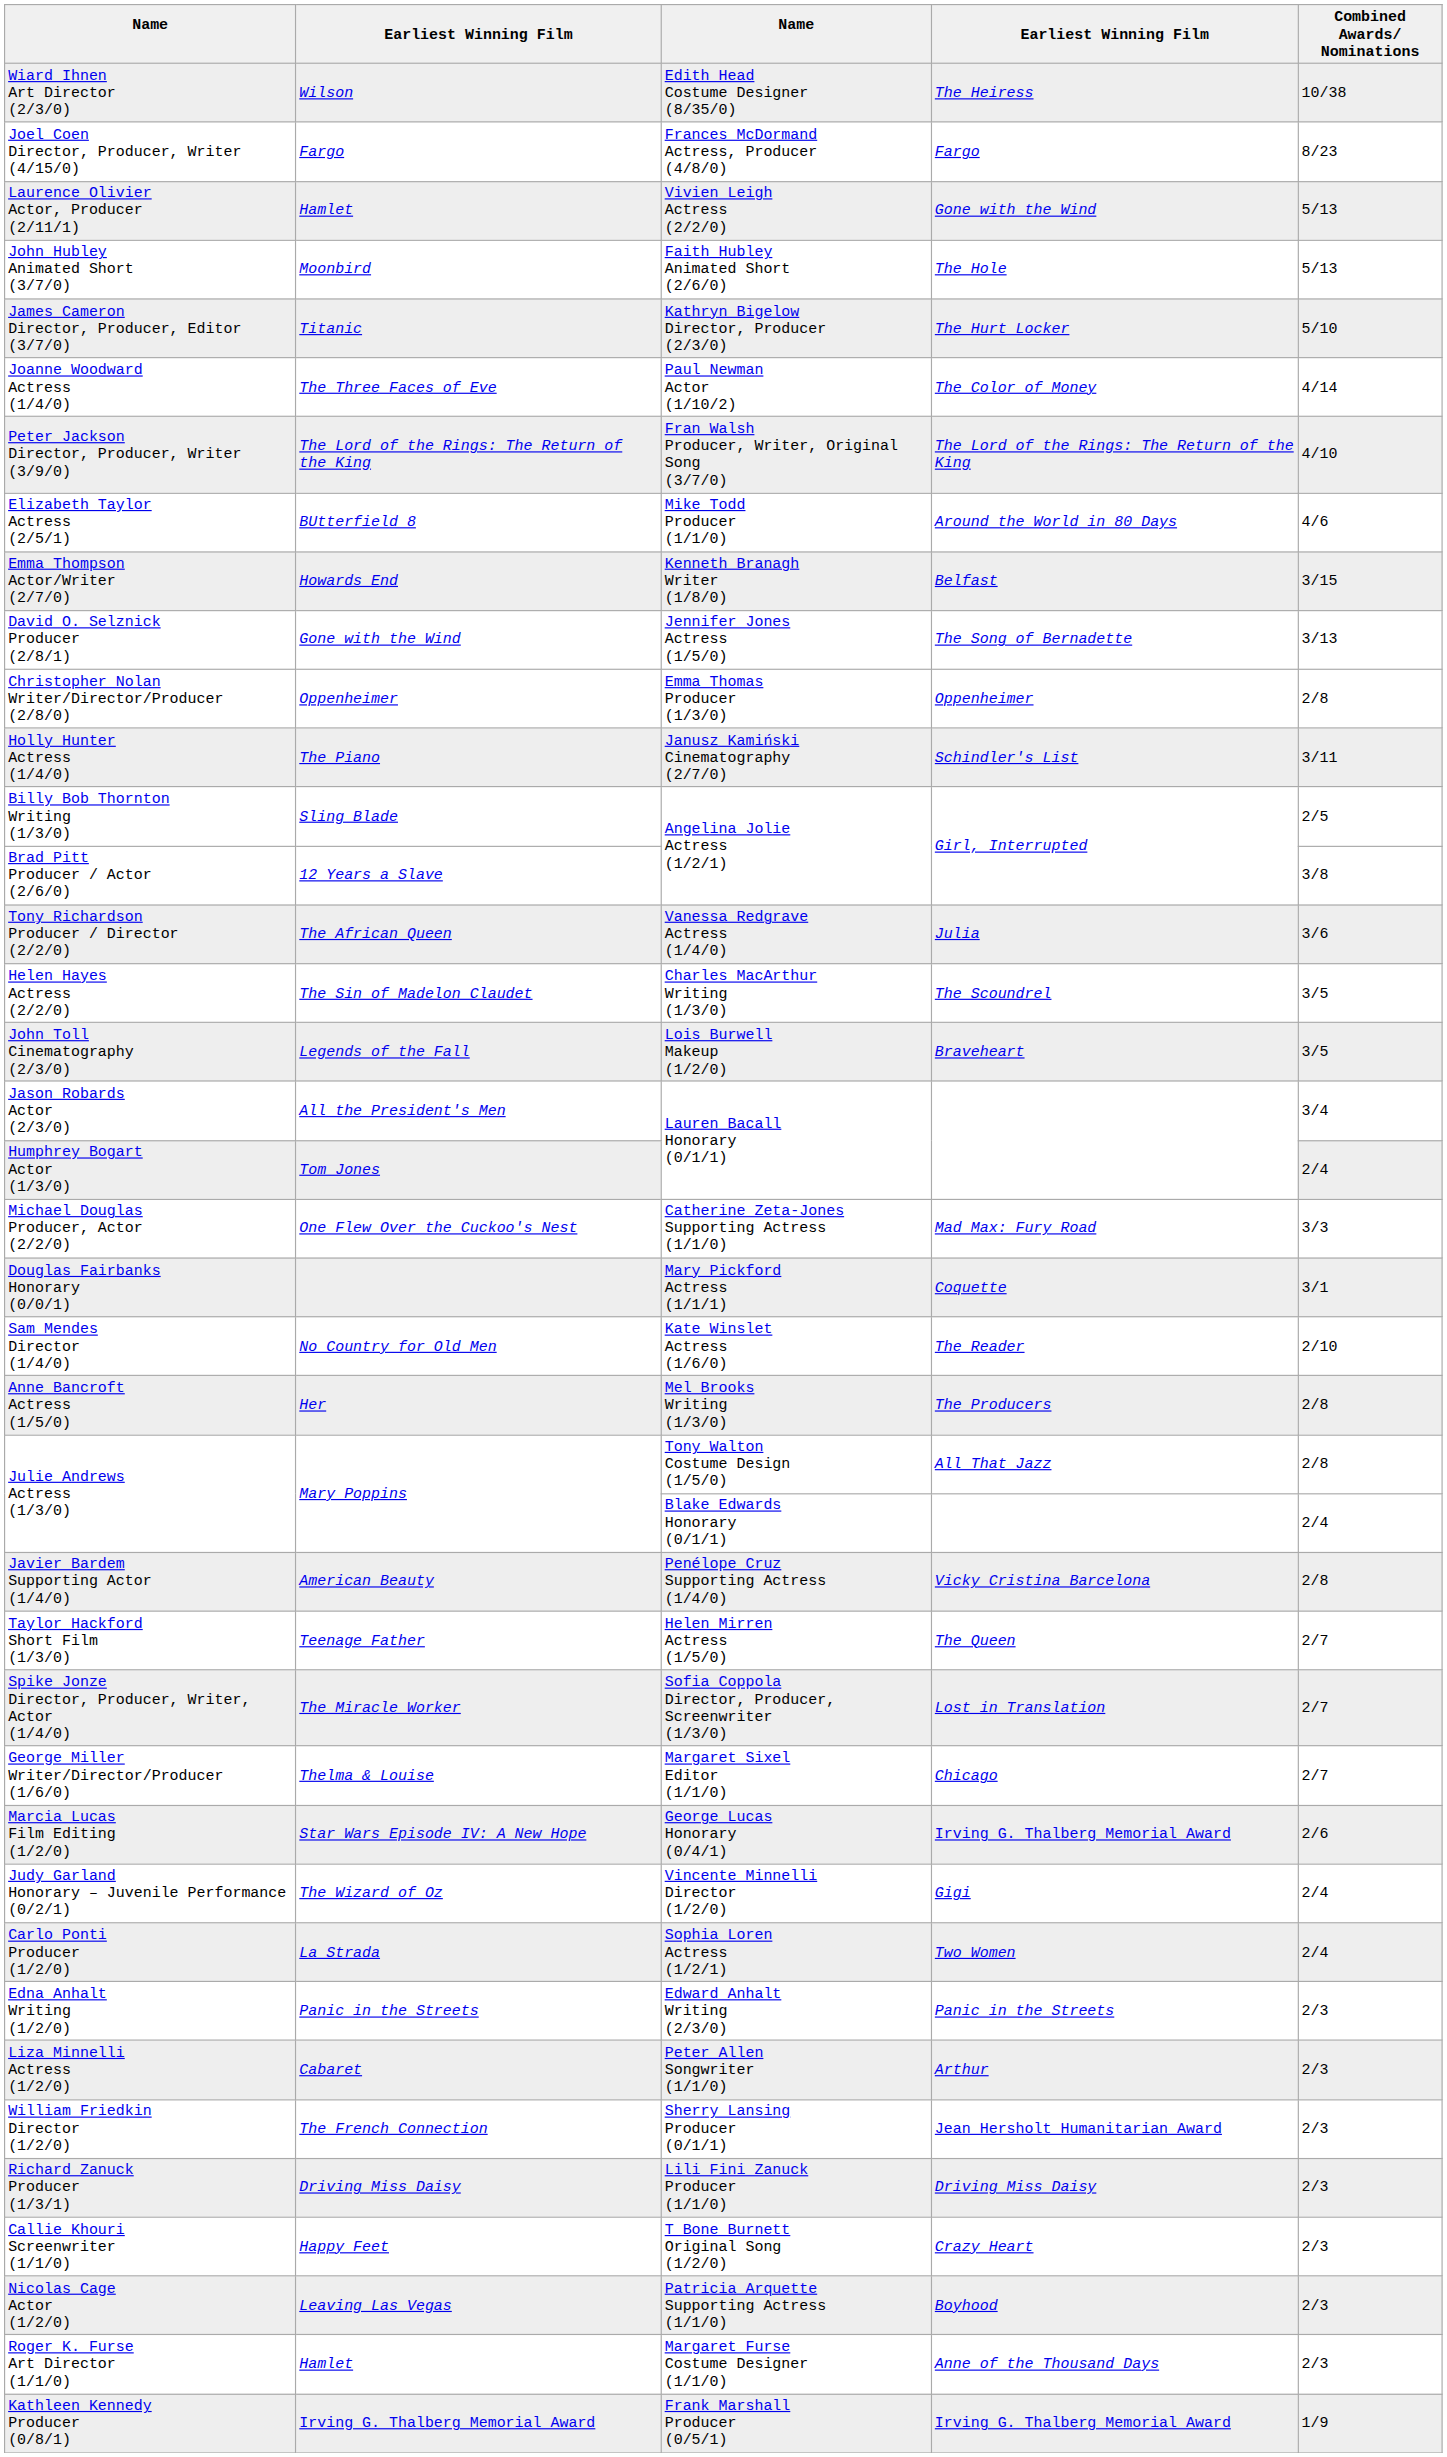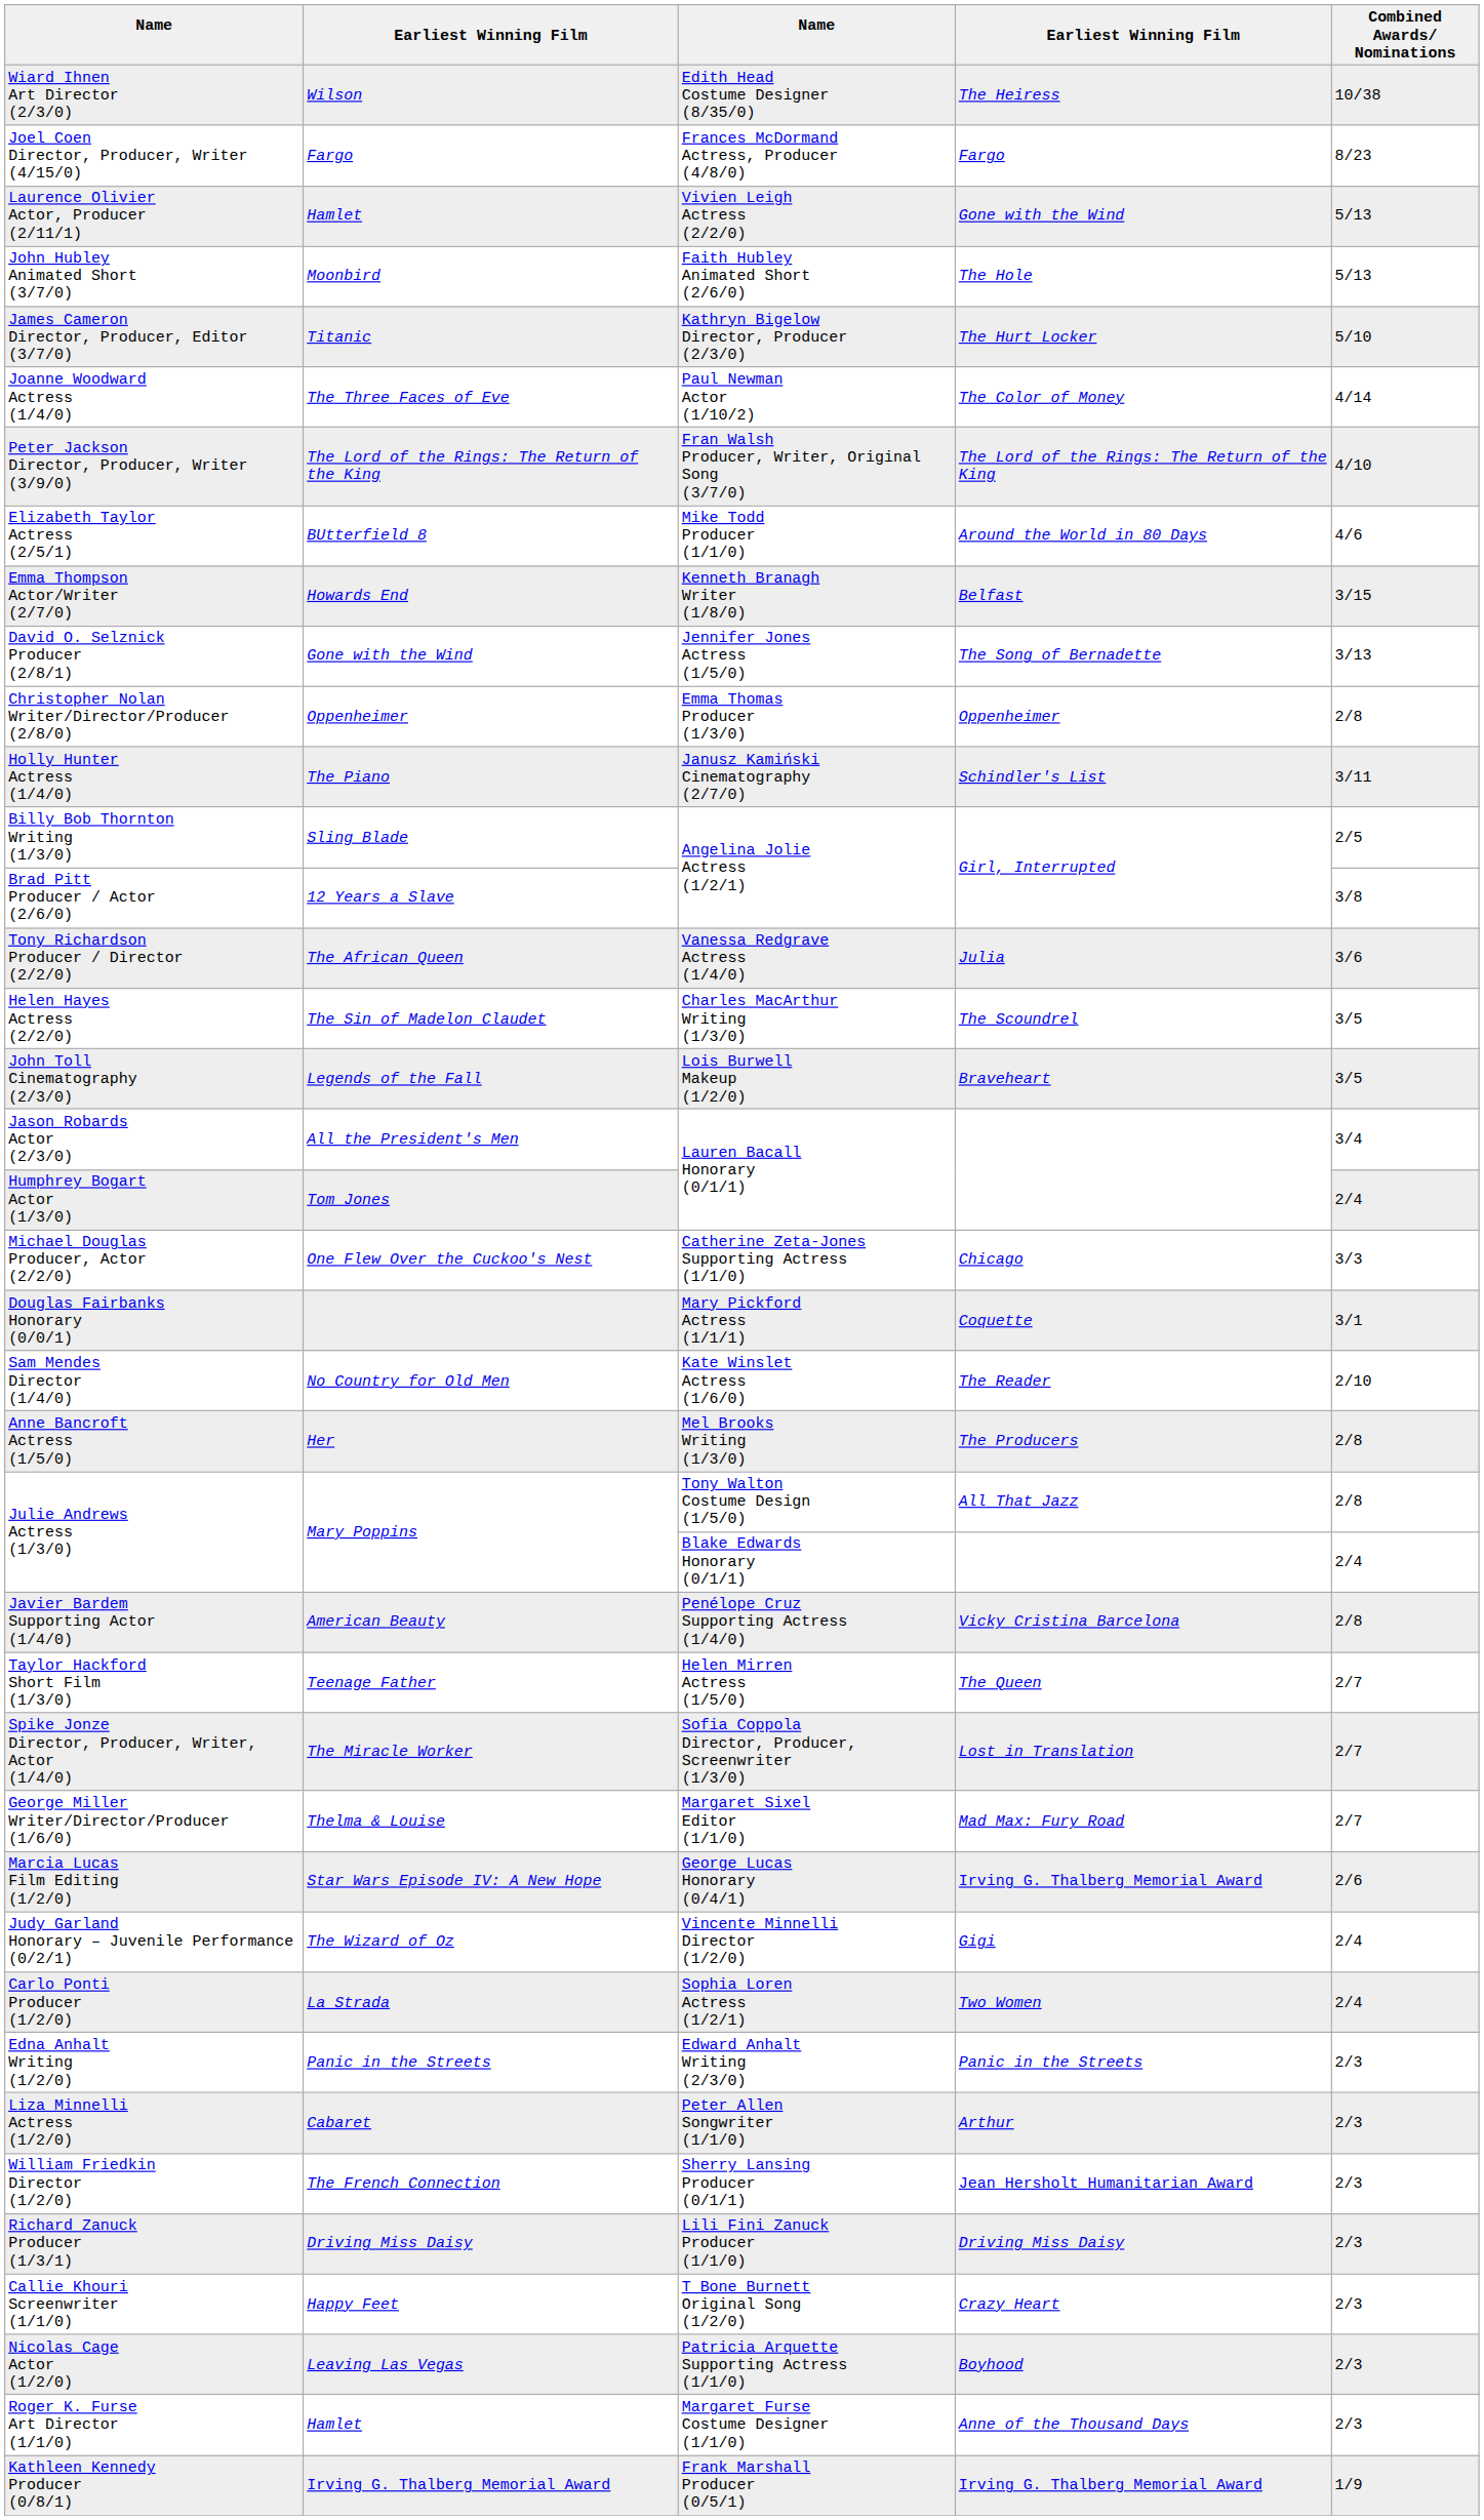Michael Douglas Producer, Actor (2/2/0) | column 4: Mad Max: Fury Road -> Chicago
George Miller Writer/Director/Producer (1/6/0) | column 4: Chicago -> Mad Max: Fury Road
